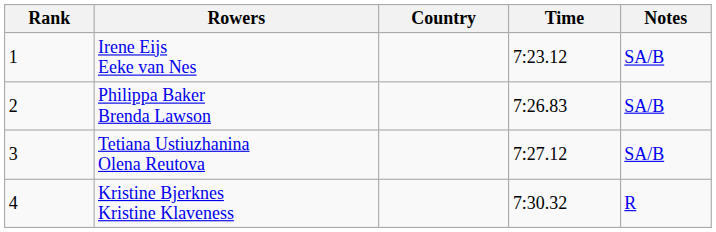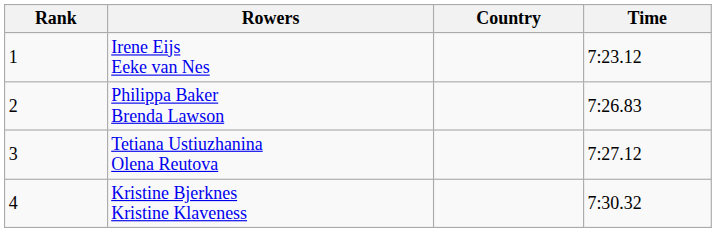- column: Notes | SA/B | SA/B | SA/B | R
